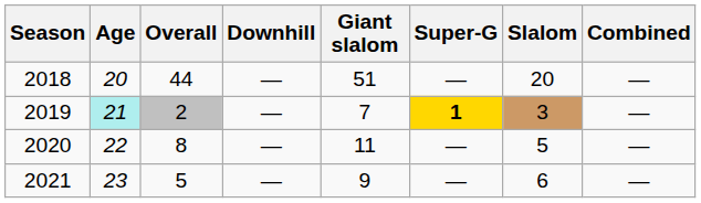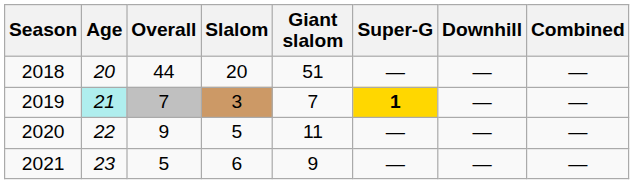columns swapped: Slalom <-> Downhill
2019 | Overall: 2 -> 7
2020 | Overall: 8 -> 9
